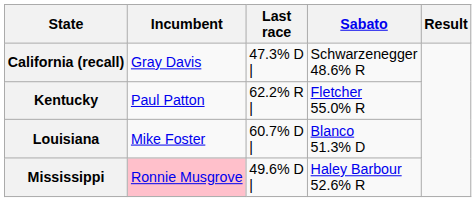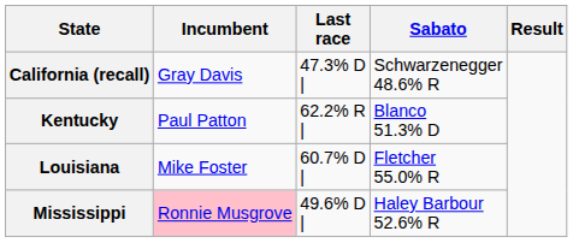Kentucky | Sabato: Fletcher 55.0% R -> Blanco 51.3% D
Louisiana | Sabato: Blanco 51.3% D -> Fletcher 55.0% R
